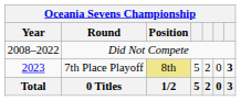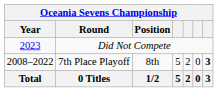Did Not Compete | Year: 2008–2022 -> 2023
7th Place Playoff | Year: 2023 -> 2008–2022
7th Place Playoff | Position: khaki background -> no background
